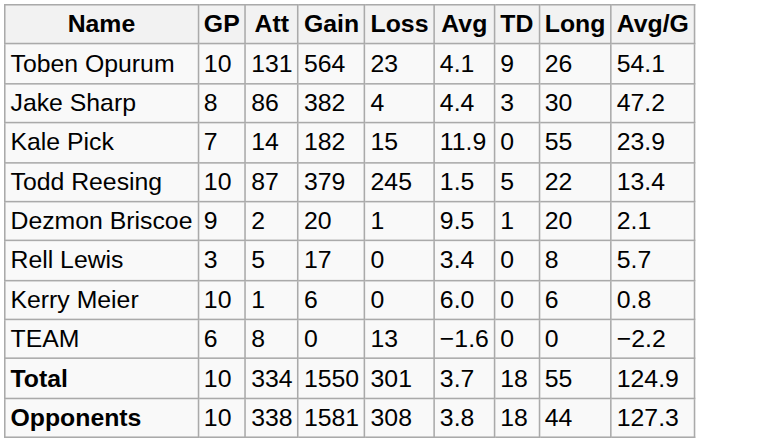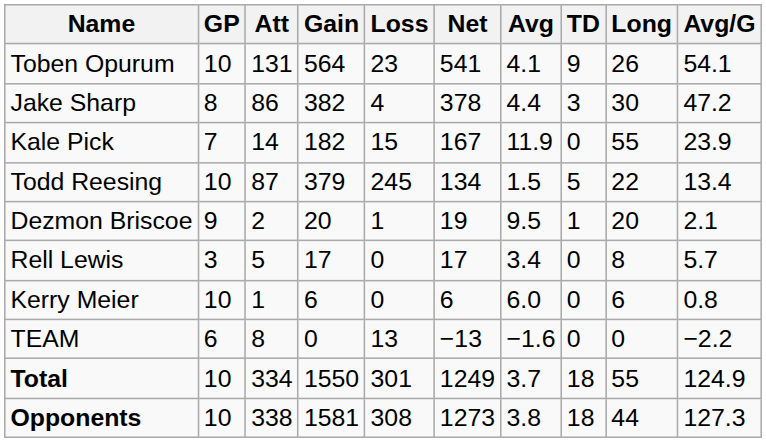+ column: Net | 541 | 378 | 167 | 134 | 19 | 17 | 6 | −13 | 1249 | 1273
